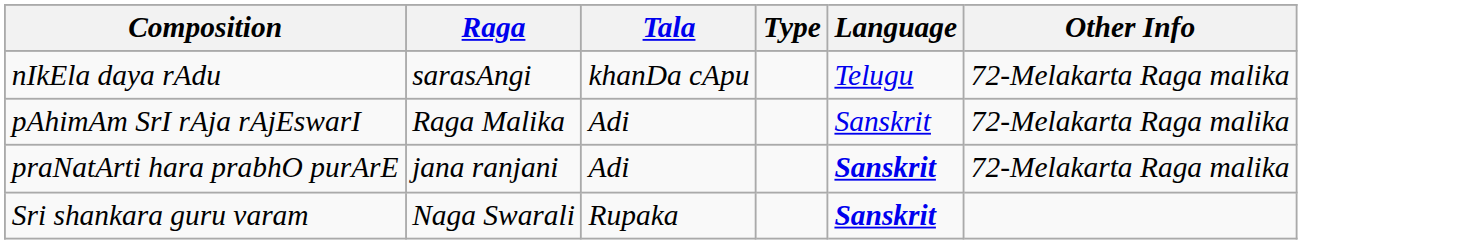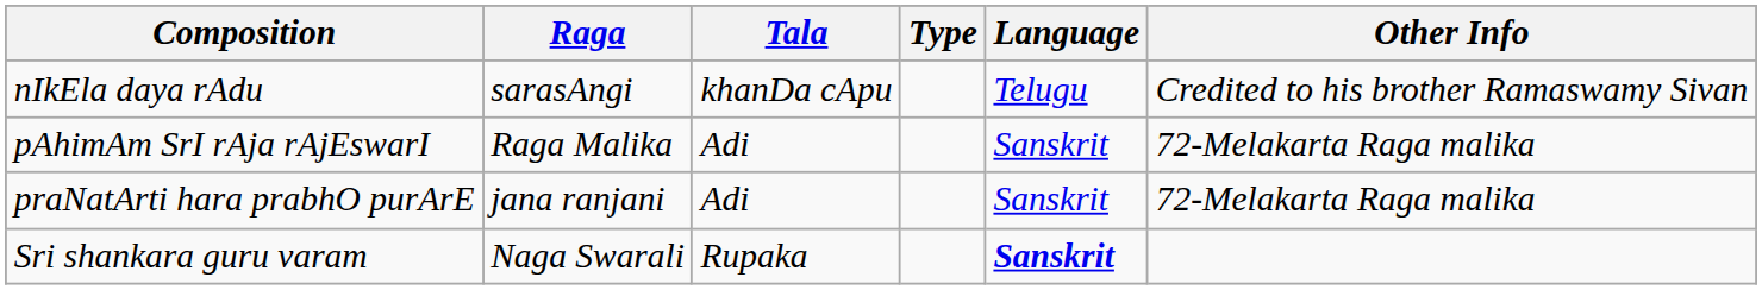nIkEla daya rAdu | Other Info: 72-Melakarta Raga malika -> Credited to his brother Ramaswamy Sivan
praNatArti hara prabhO purArE | Language: bold -> normal
